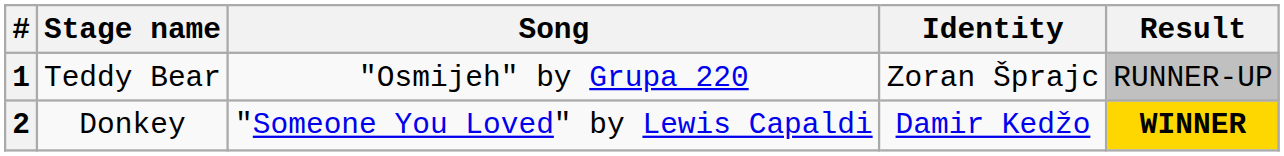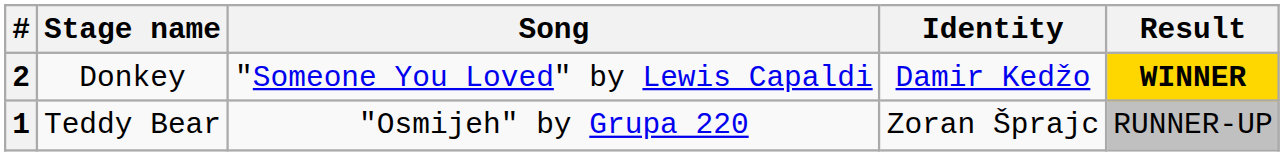rows swapped: 1 <-> 2
